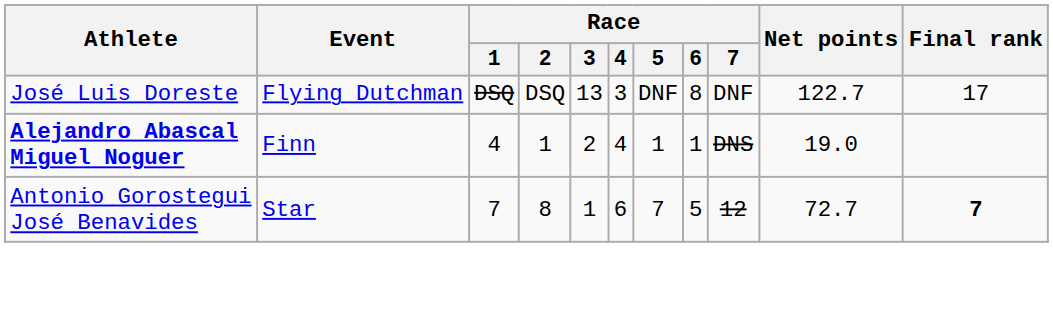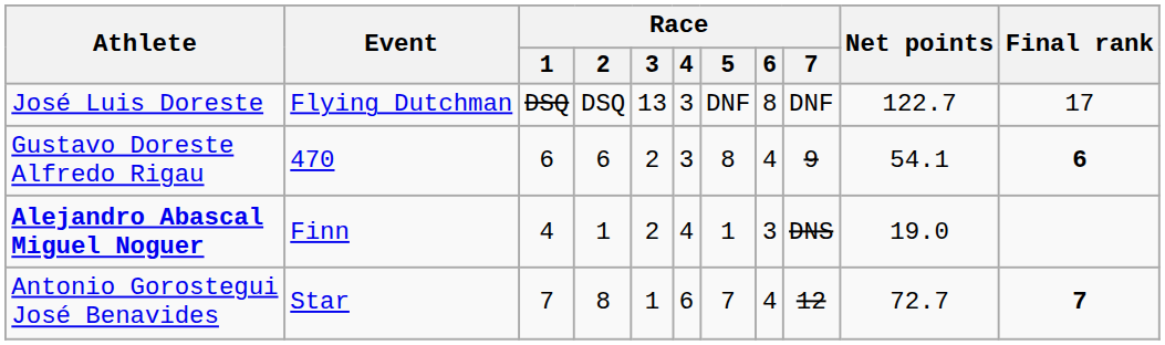+ row: Gustavo Doreste Alfredo Rigau | 470 | 6 | 6 | 2 | 3 | 8 | 4 | 9 | 54.1 | 6
Alejandro Abascal Miguel Noguer | Race / 6: 1 -> 3
Antonio Gorostegui José Benavides | Race / 6: 5 -> 4
